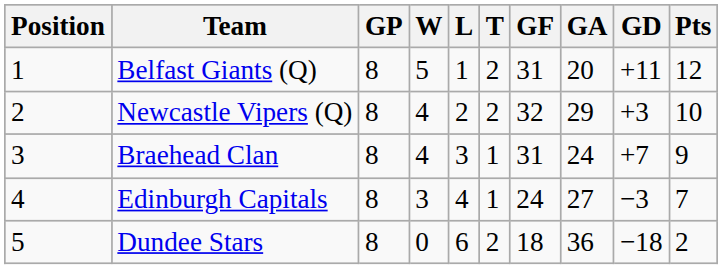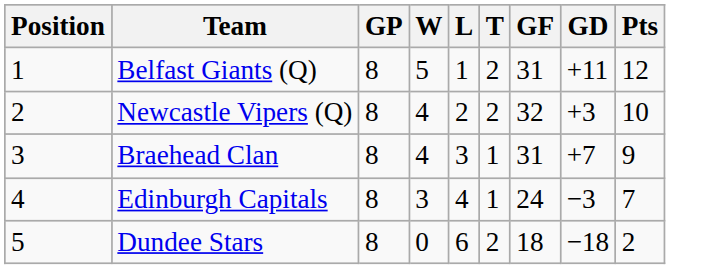- column: GA | 20 | 29 | 24 | 27 | 36
